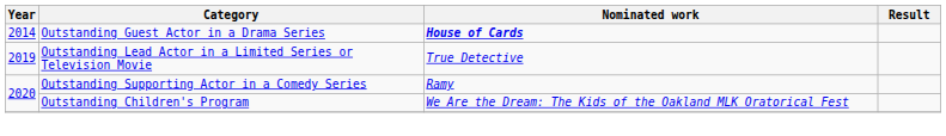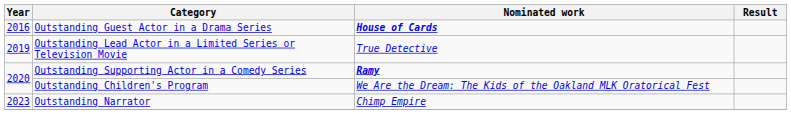Outstanding Guest Actor in a Drama Series | Year: 2014 -> 2016
Outstanding Supporting Actor in a Comedy Series | Nominated work: normal -> bold
+ row: 2023 | Outstanding Narrator | Chimp Empire
